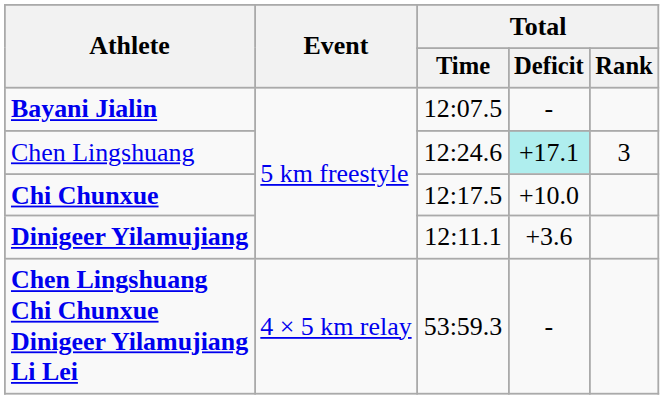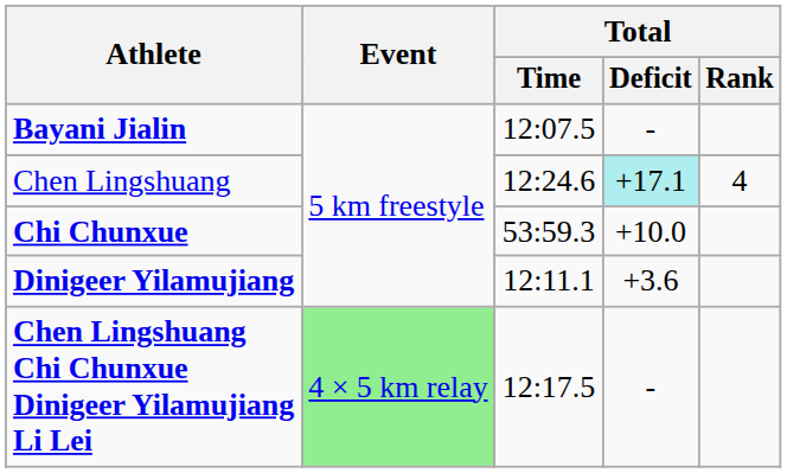Chen Lingshuang | Total / Rank: 3 -> 4
Chi Chunxue | Total / Time: 12:17.5 -> 53:59.3
Chen Lingshuang Chi Chunxue Dinigeer Yilamujiang Li Lei | Event: no background -> lightgreen background
Chen Lingshuang Chi Chunxue Dinigeer Yilamujiang Li Lei | Total / Time: 53:59.3 -> 12:17.5
